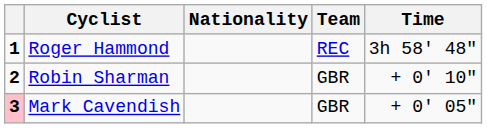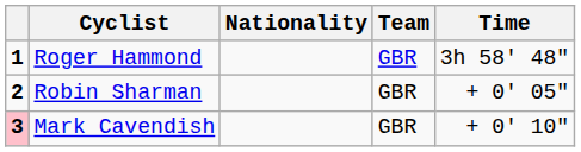Roger Hammond | Team: REC -> GBR
Robin Sharman | Time: + 0' 10" -> + 0' 05"
Mark Cavendish | Time: + 0' 05" -> + 0' 10"
